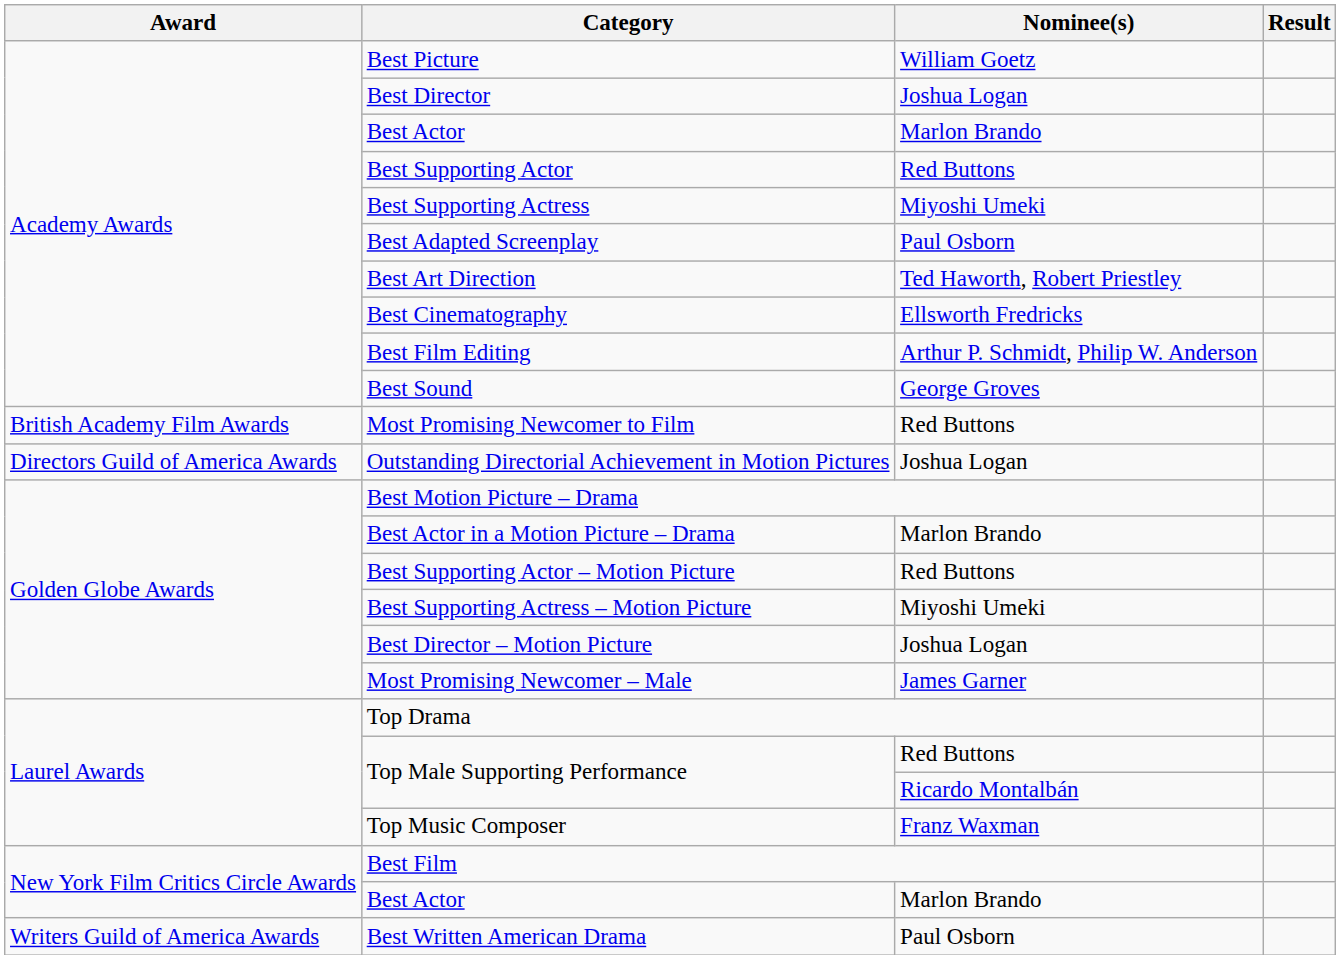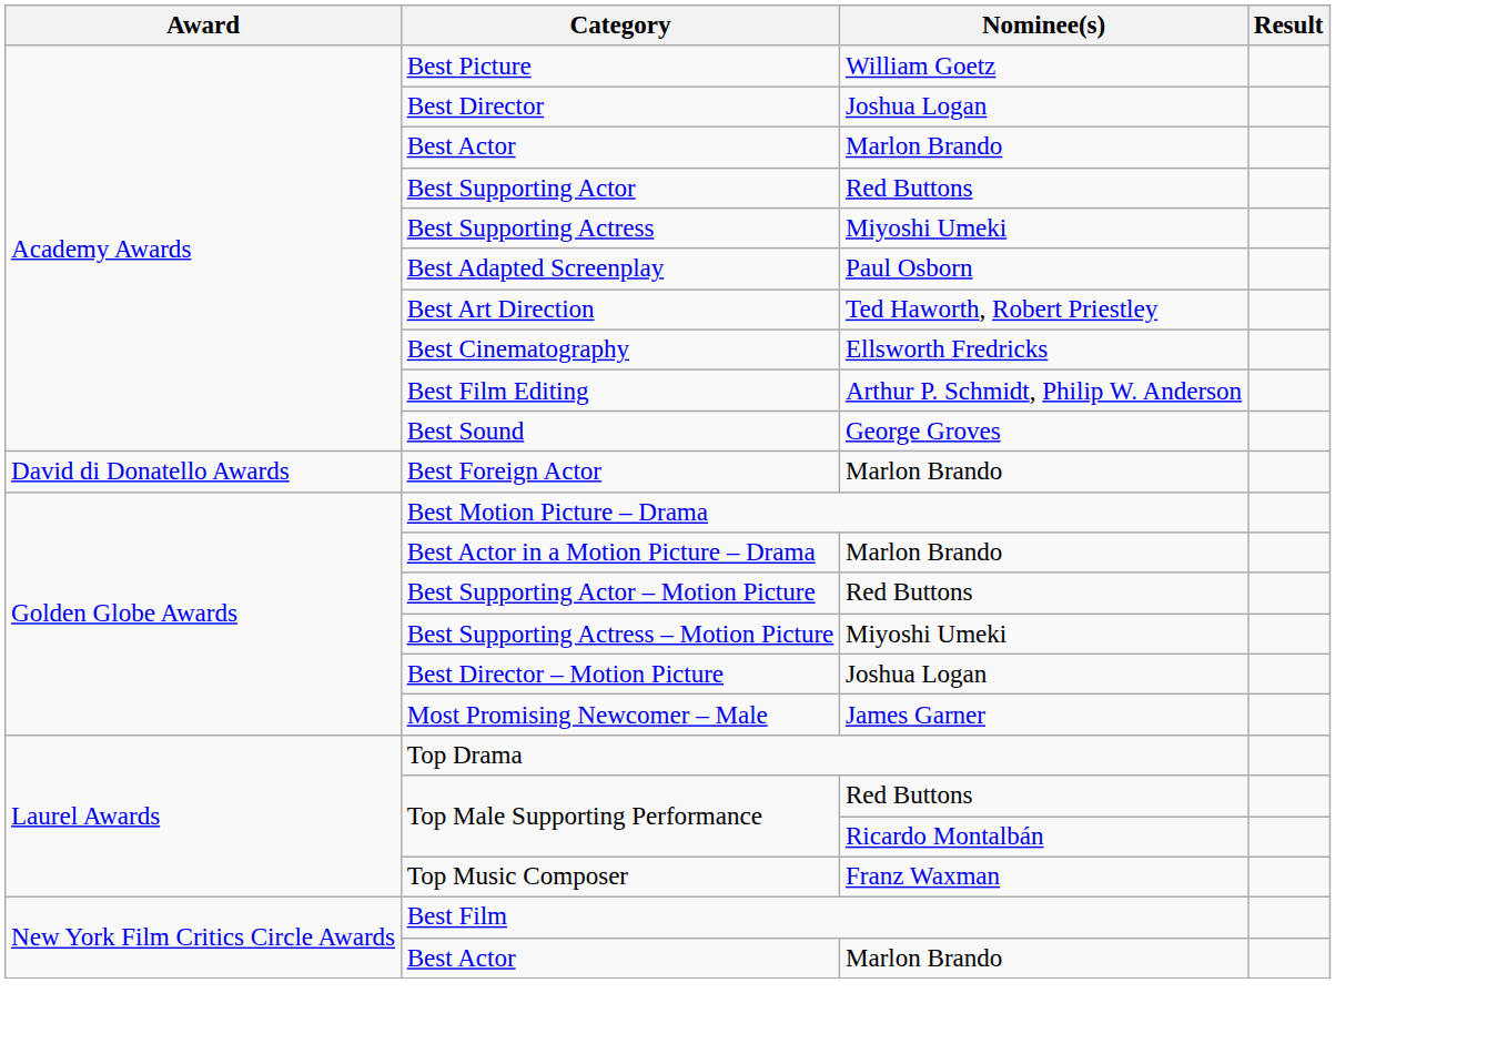- row: British Academy Film Awards | Most Promising Newcomer to Film | Red Buttons
+ row: David di Donatello Awards | Best Foreign Actor | Marlon Brando
- row: Directors Guild of America Awards | Outstanding Directorial Achievement in Motion Pictures | Joshua Logan
- row: Writers Guild of America Awards | Best Written American Drama | Paul Osborn
